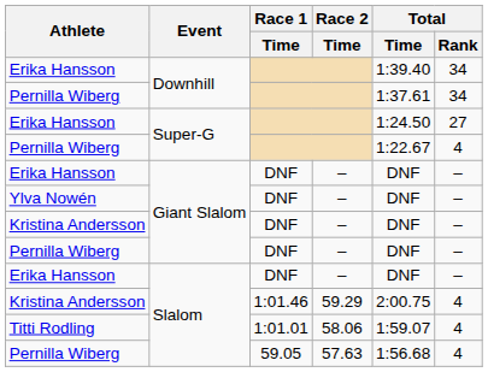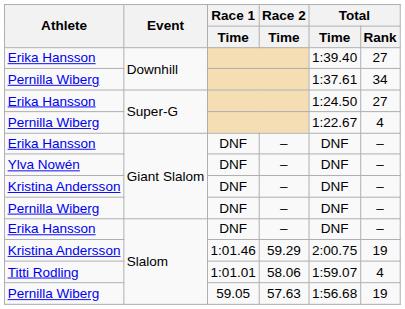Erika Hansson / Downhill | Total / Rank: 34 -> 27
Kristina Andersson / Slalom | Total / Rank: 4 -> 19
Pernilla Wiberg / Slalom | Total / Rank: 4 -> 19
